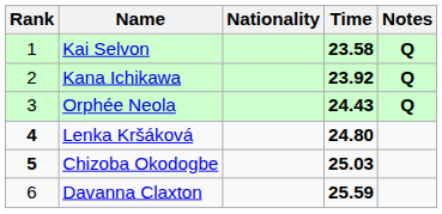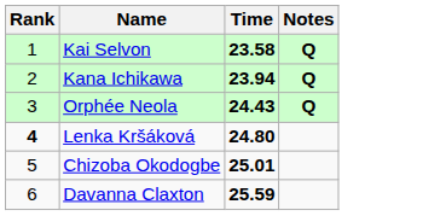- column: Nationality
Kana Ichikawa | Time: 23.92 -> 23.94
Chizoba Okodogbe | Rank: bold -> normal
Chizoba Okodogbe | Time: 25.03 -> 25.01
